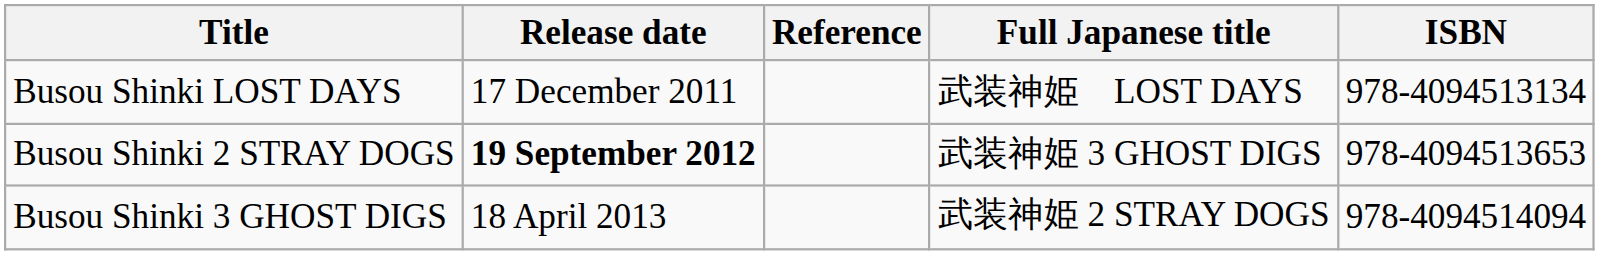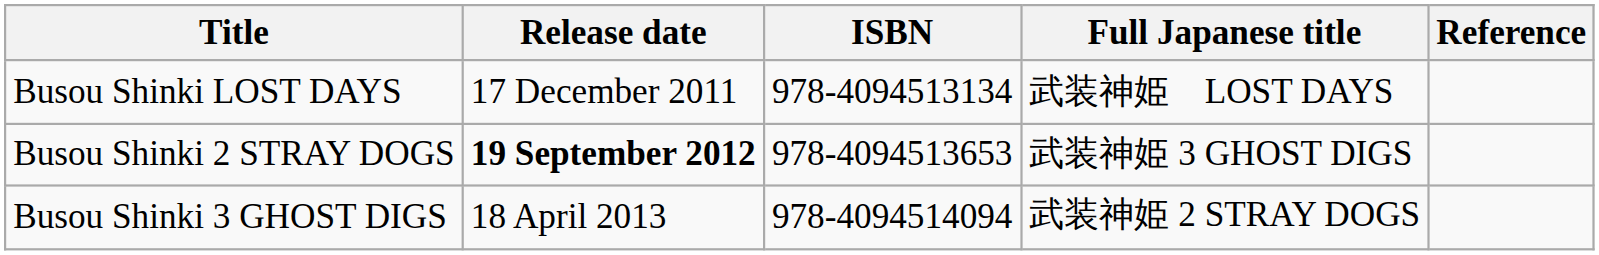columns swapped: ISBN <-> Reference
